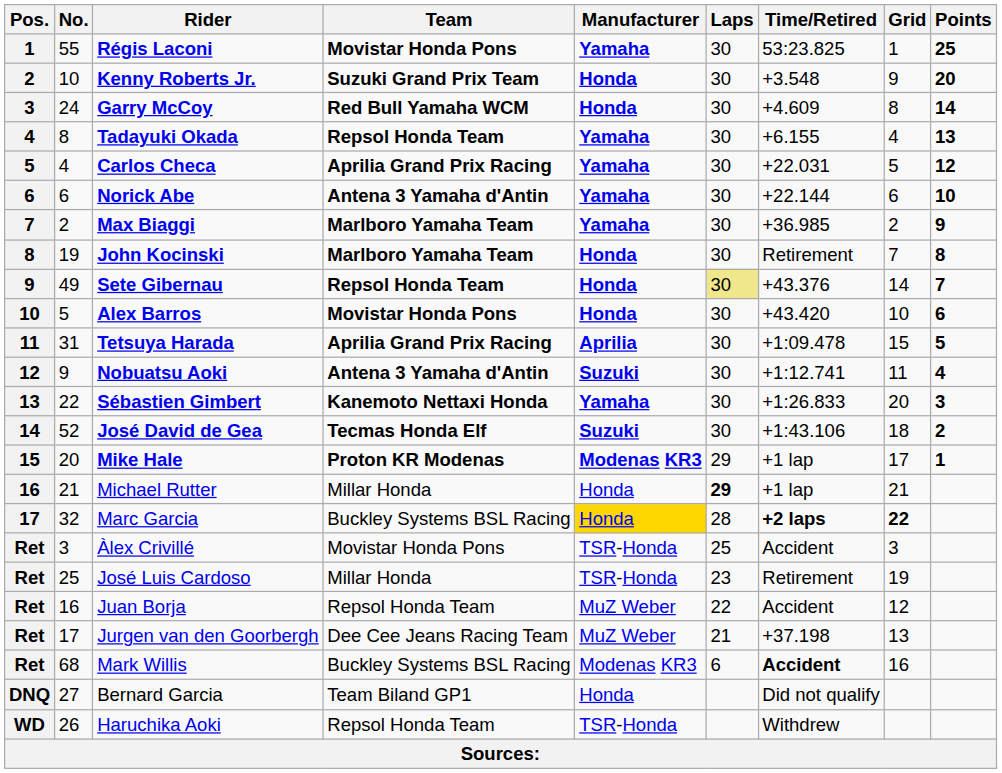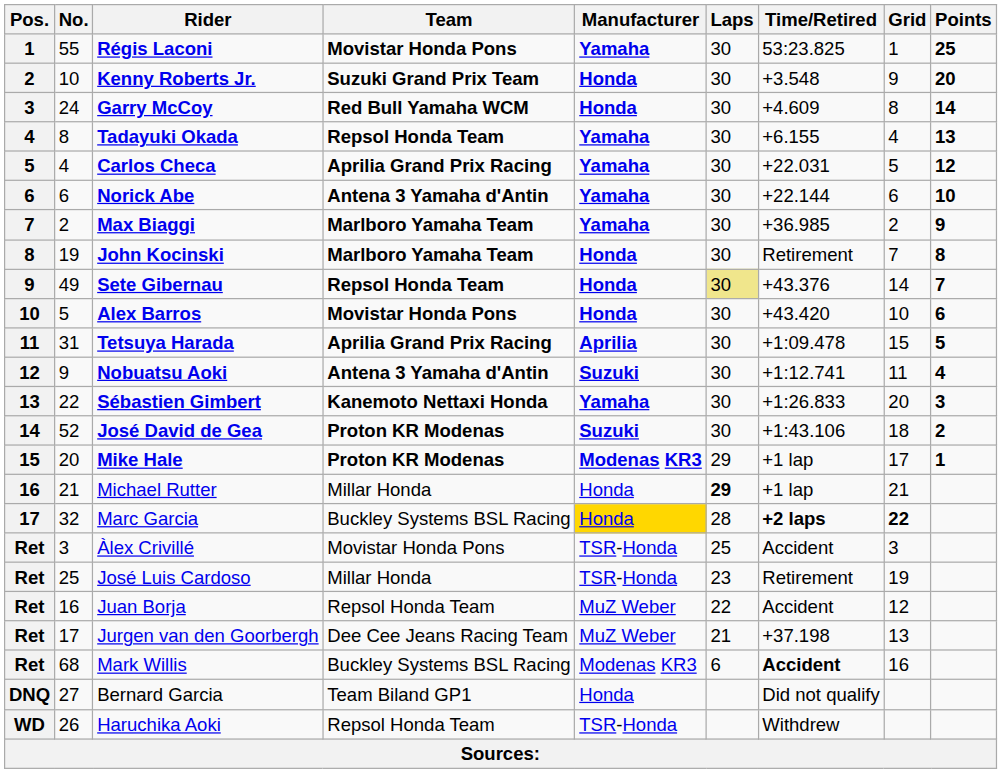José David de Gea | Team: Tecmas Honda Elf -> Proton KR Modenas
